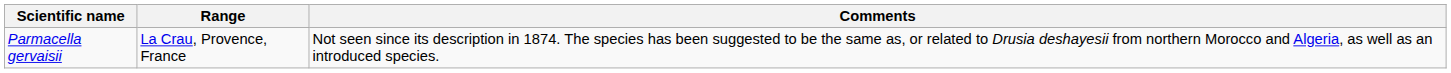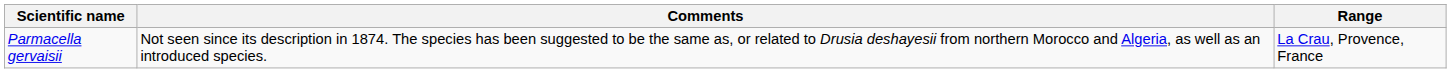columns swapped: Range <-> Comments
